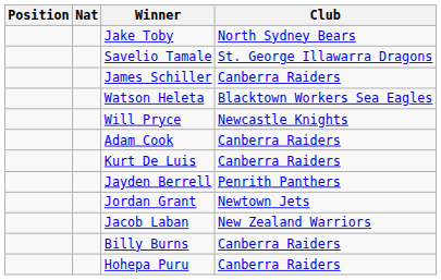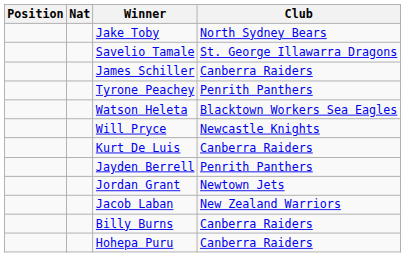+ row: Tyrone Peachey | Penrith Panthers
- row: Adam Cook | Canberra Raiders
